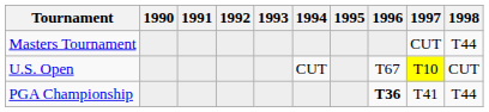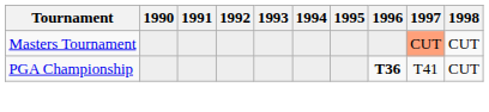Masters Tournament | 1997: no background -> lightsalmon background
Masters Tournament | 1998: T44 -> CUT
- row: U.S. Open | CUT | T67 | T10 | CUT
PGA Championship | 1998: T44 -> CUT
